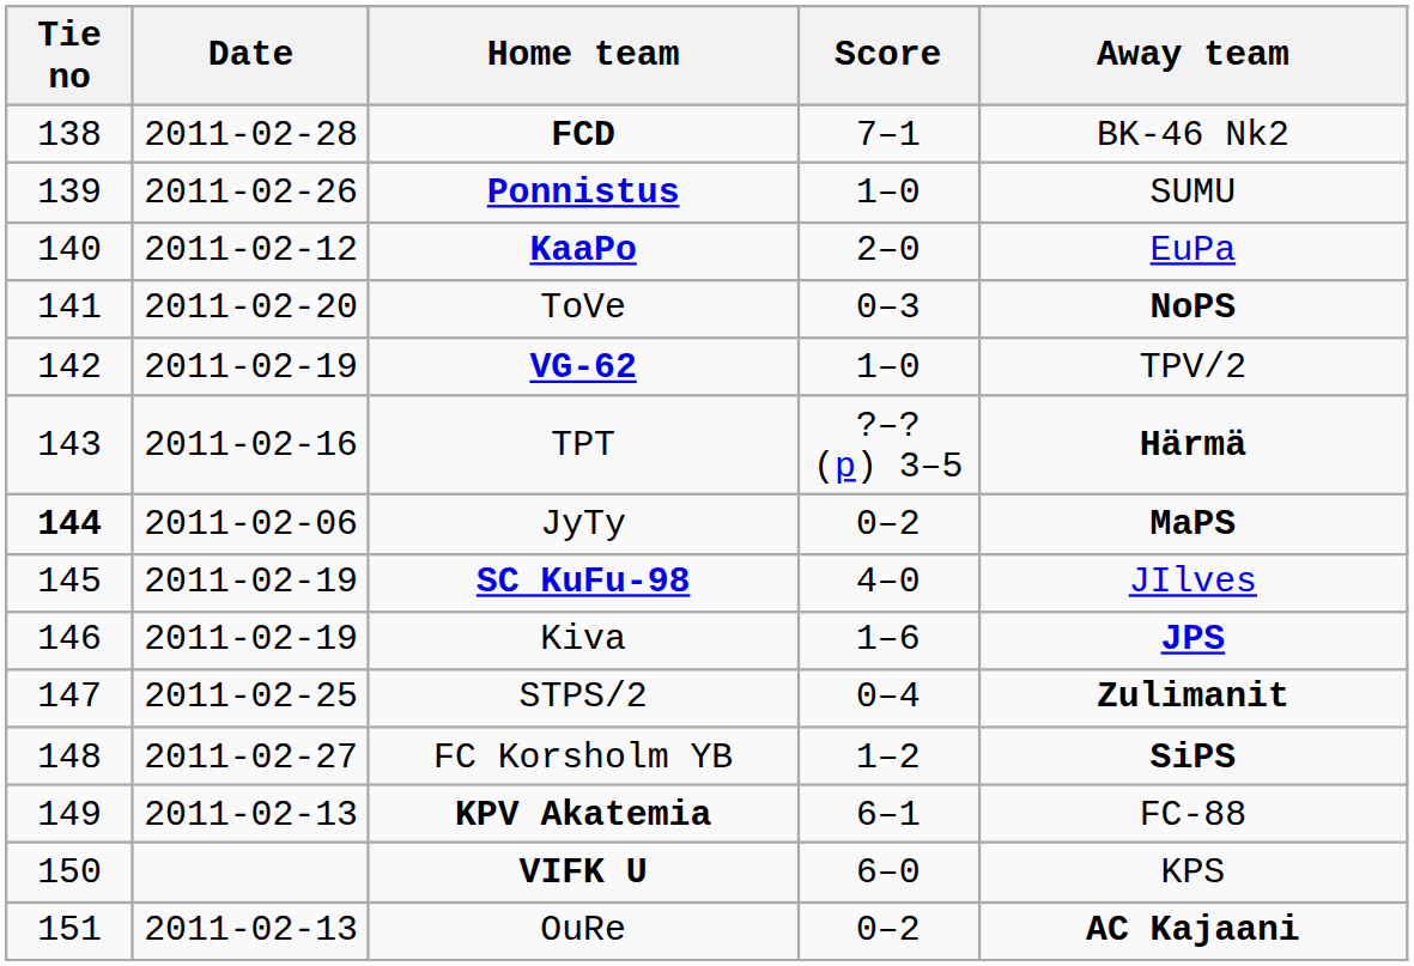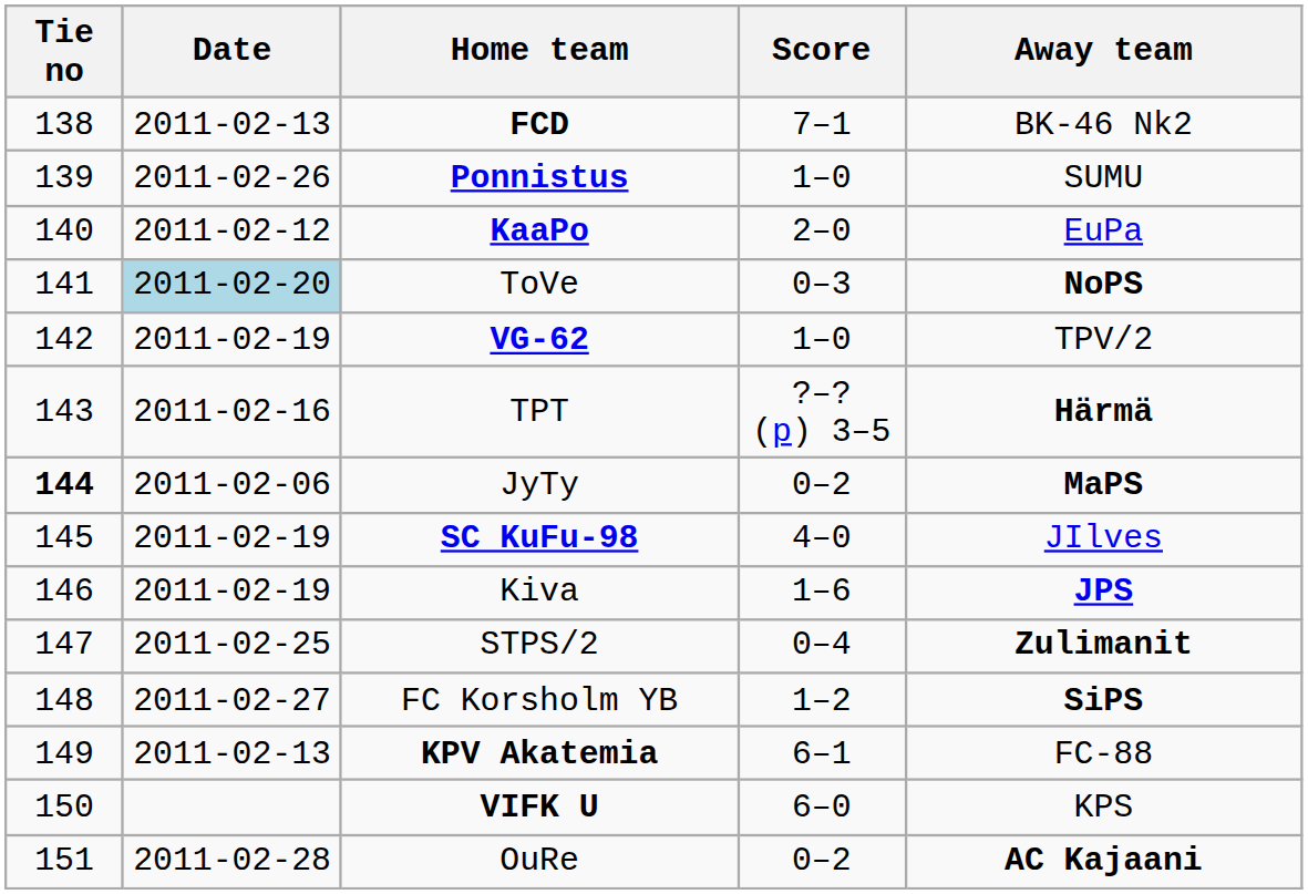FCD | Date: 2011-02-28 -> 2011-02-13
ToVe | Date: no background -> lightblue background
OuRe | Date: 2011-02-13 -> 2011-02-28
